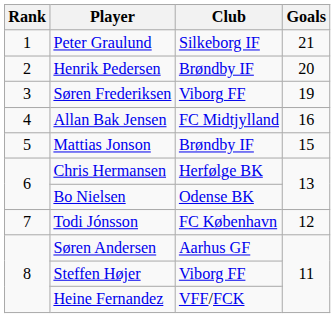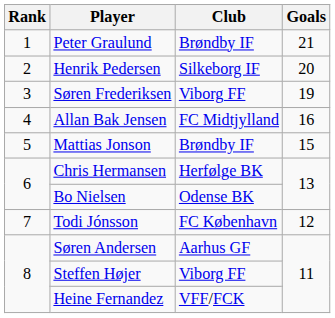Peter Graulund | Club: Silkeborg IF -> Brøndby IF
Henrik Pedersen | Club: Brøndby IF -> Silkeborg IF
